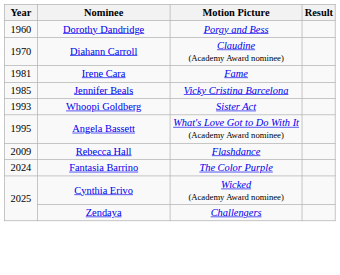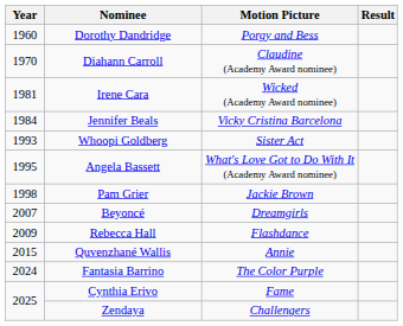Irene Cara | Motion Picture: Fame -> Wicked (Academy Award nominee)
Jennifer Beals | Year: 1985 -> 1984
+ row: 1998 | Pam Grier | Jackie Brown
+ row: 2007 | Beyoncé | Dreamgirls
+ row: 2015 | Quvenzhané Wallis | Annie
Cynthia Erivo | Motion Picture: Wicked (Academy Award nominee) -> Fame
